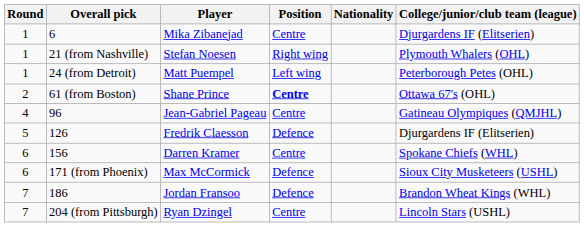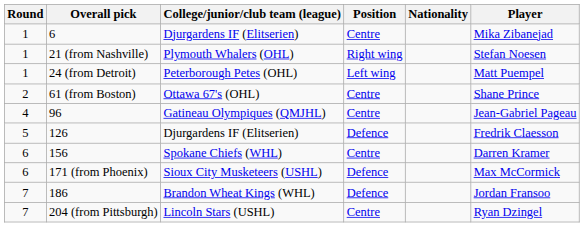columns swapped: Player <-> College/junior/club team (league)
61 (from Boston) | Position: bold -> normal
